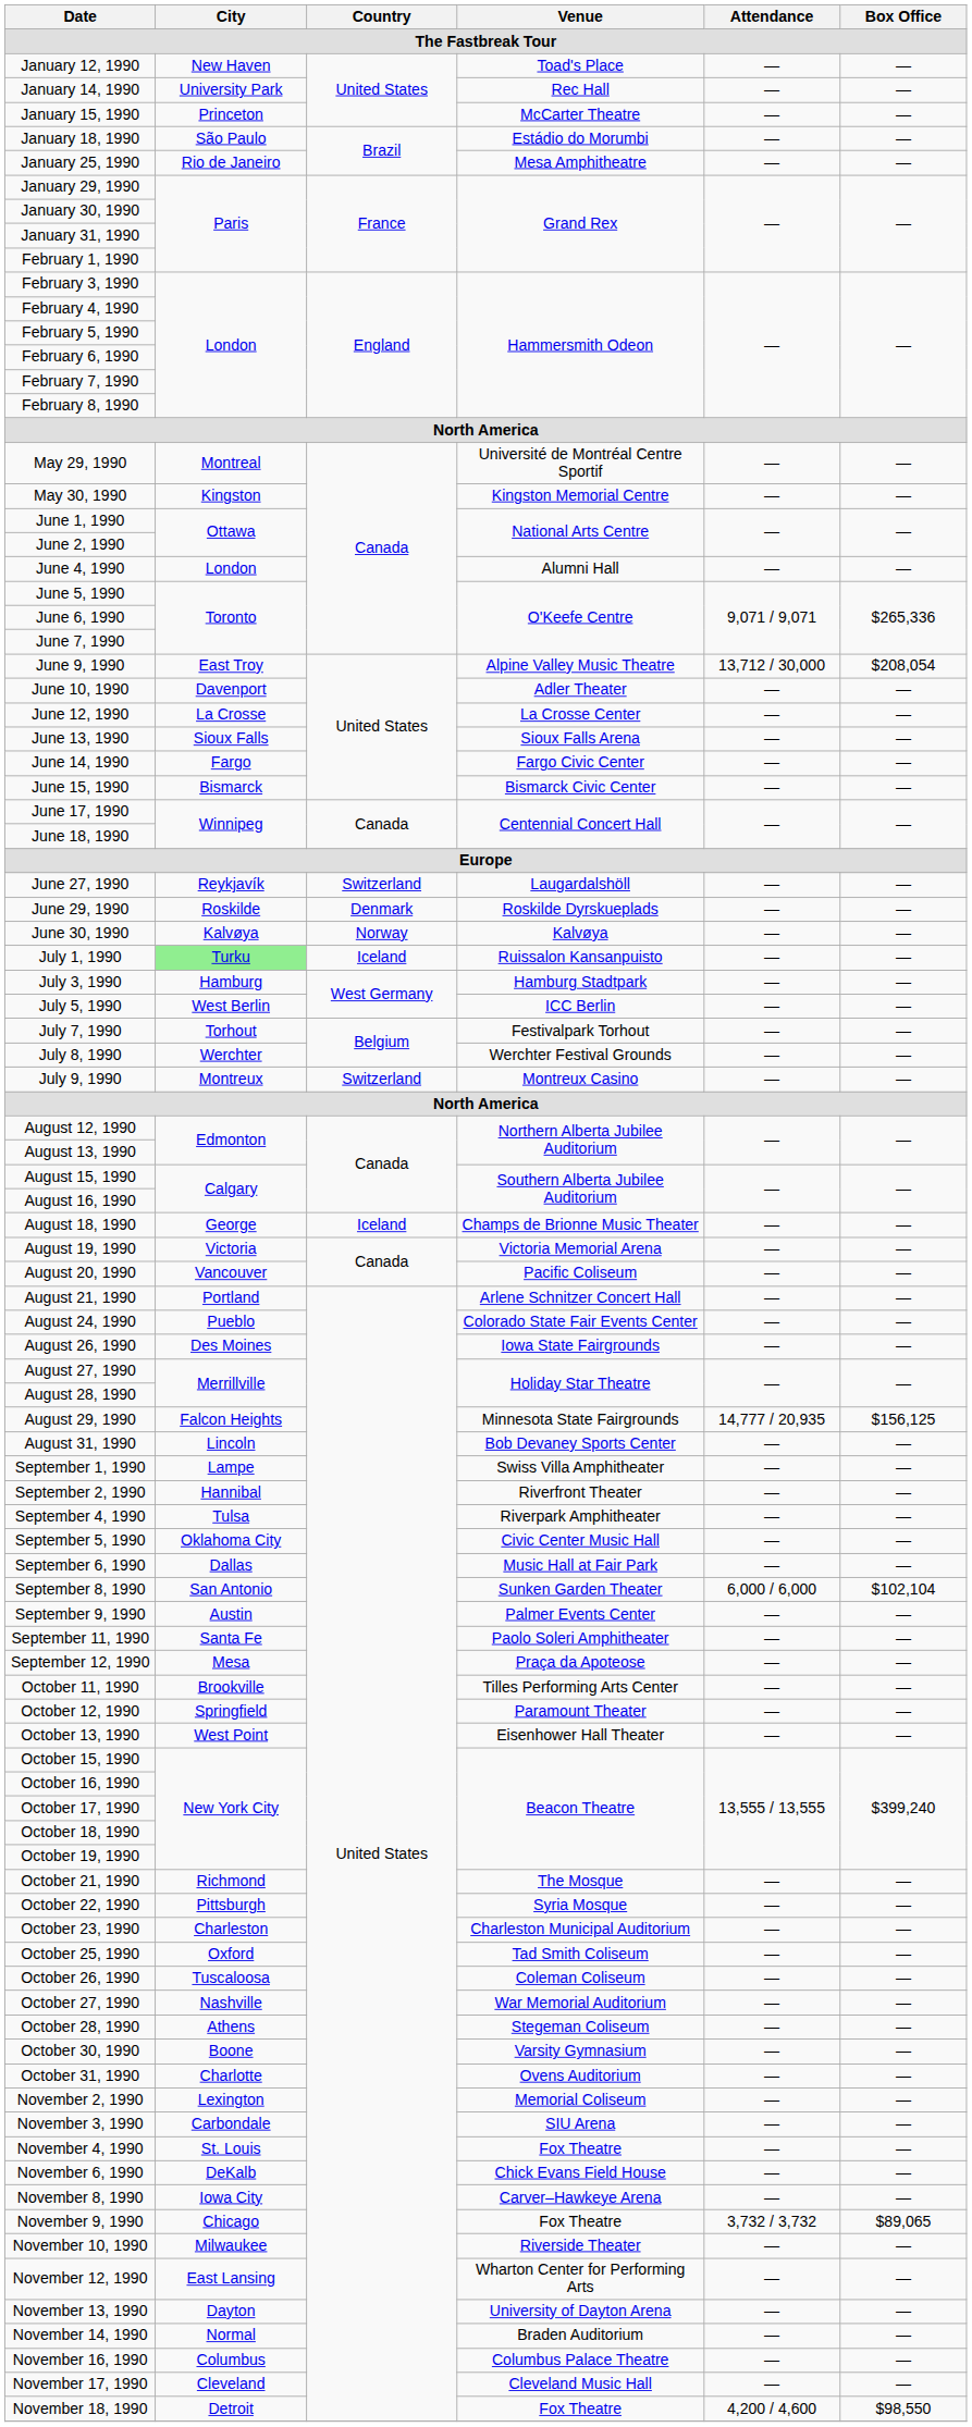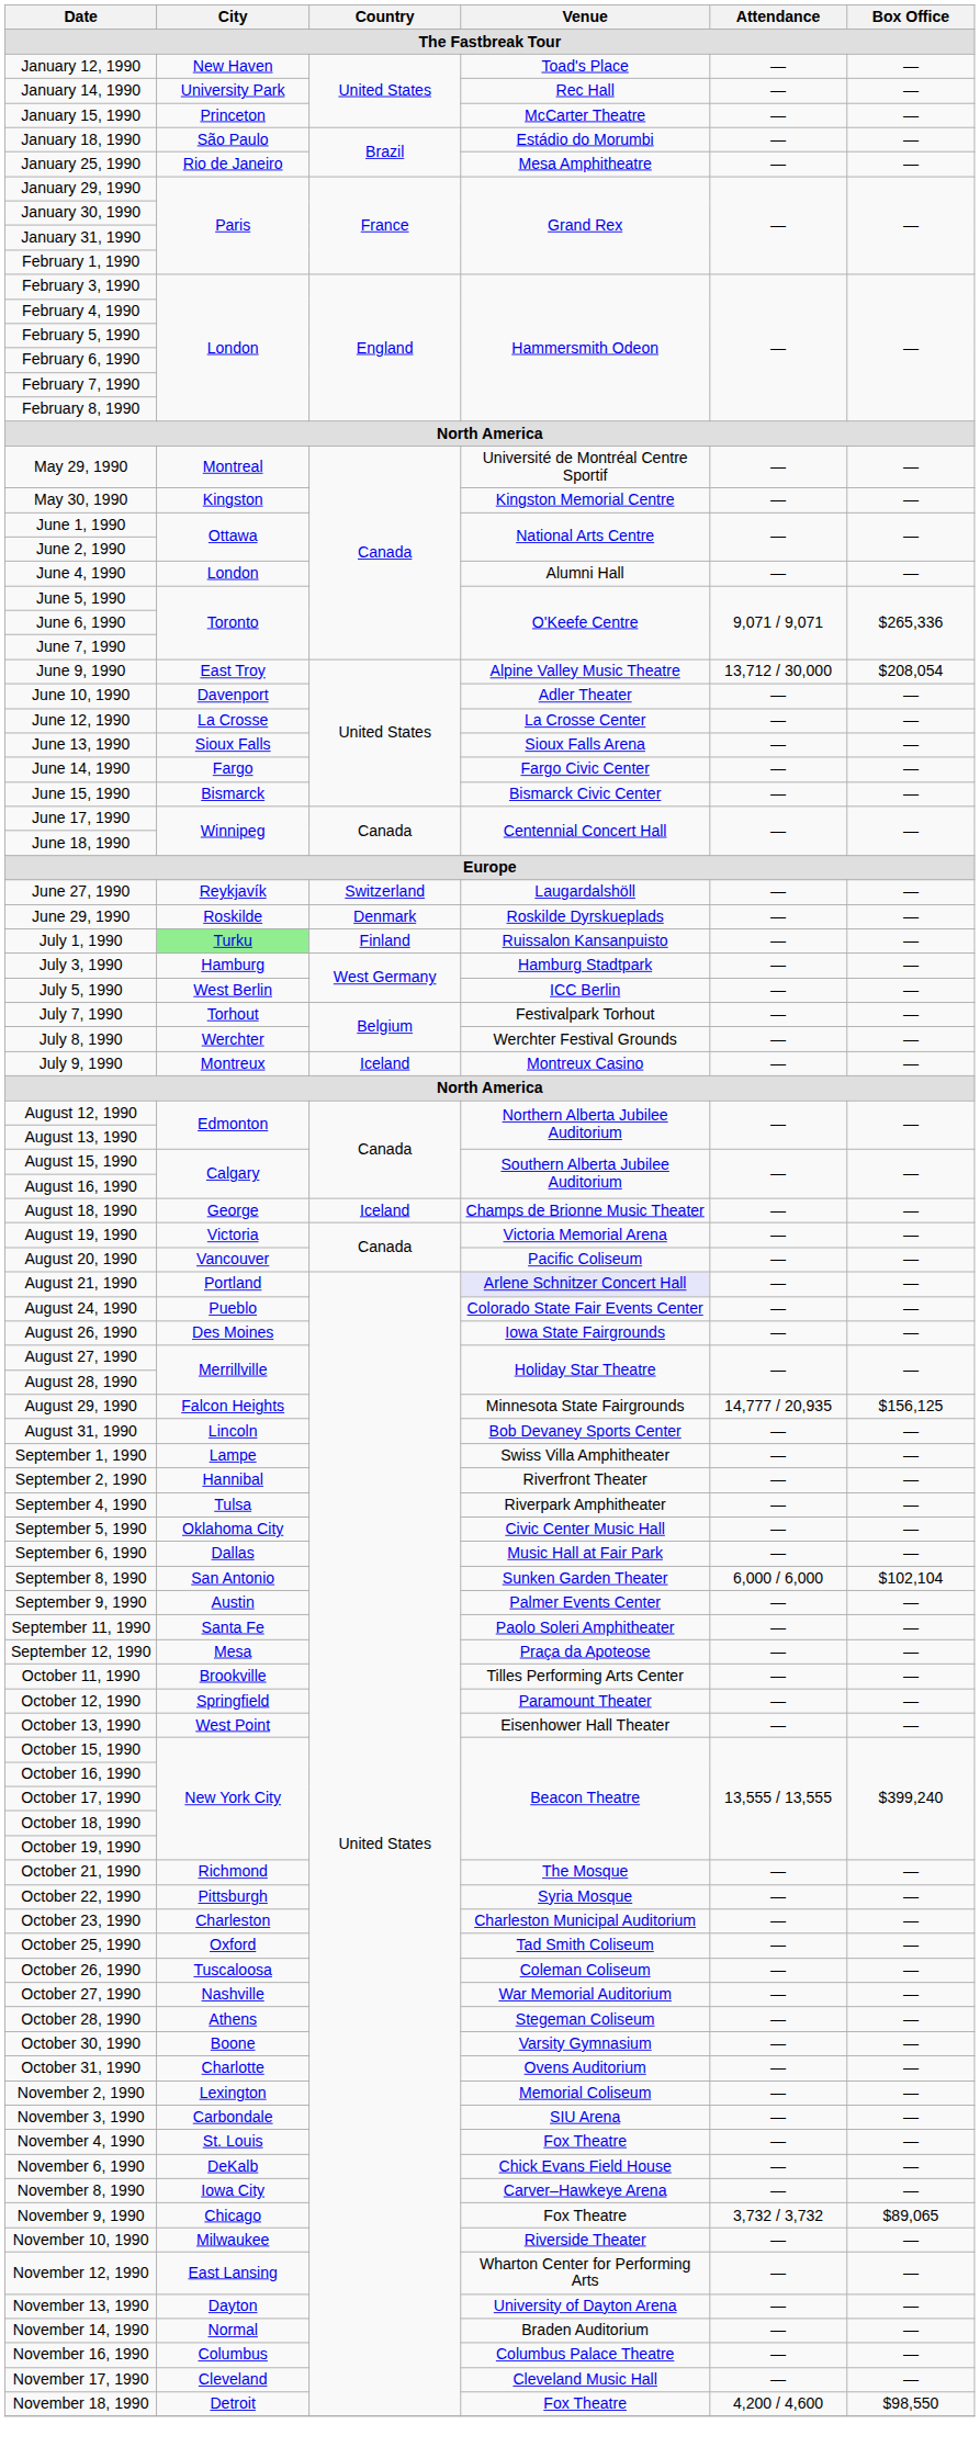- row: June 30, 1990 | Kalvøya | Norway | Kalvøya | — | —
July 1, 1990 | Country: Iceland -> Finland
July 9, 1990 | Country: Switzerland -> Iceland
August 21, 1990 | Venue: no background -> lavender background
